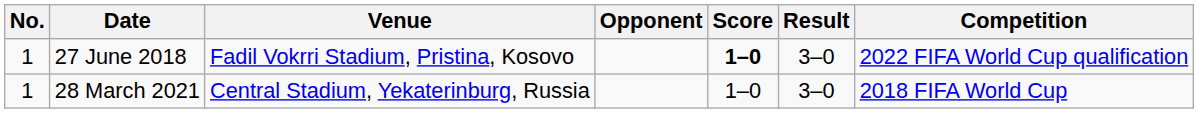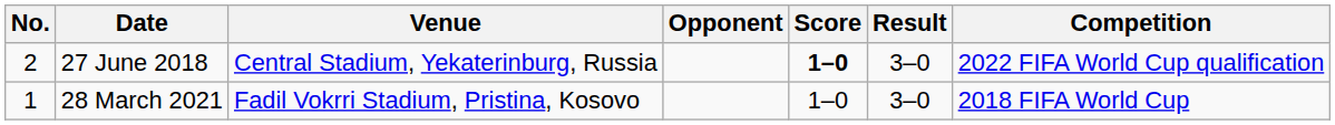27 June 2018 | No.: 1 -> 2
27 June 2018 | Venue: Fadil Vokrri Stadium, Pristina, Kosovo -> Central Stadium, Yekaterinburg, Russia
28 March 2021 | Venue: Central Stadium, Yekaterinburg, Russia -> Fadil Vokrri Stadium, Pristina, Kosovo
